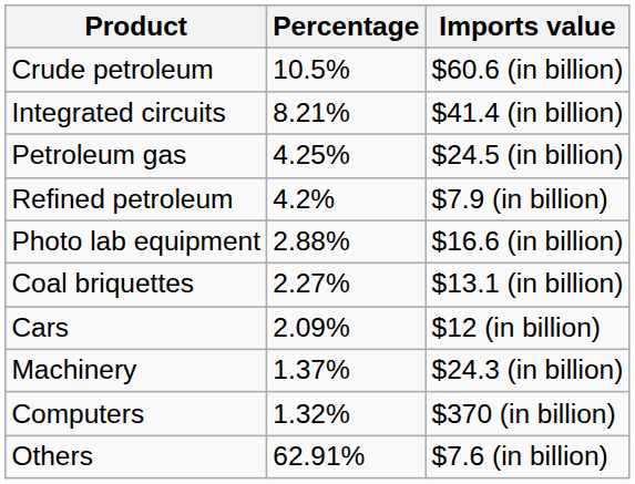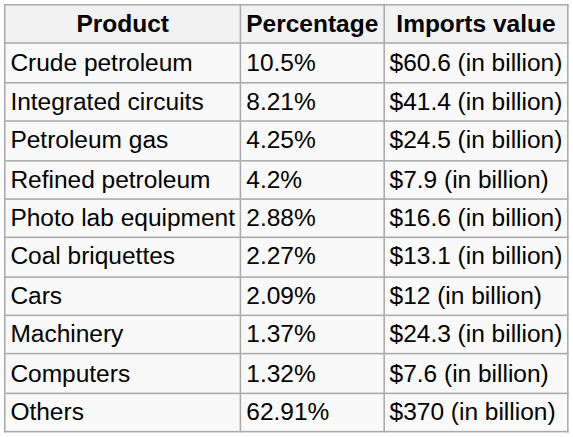Computers | Imports value: $370 (in billion) -> $7.6 (in billion)
Others | Imports value: $7.6 (in billion) -> $370 (in billion)
